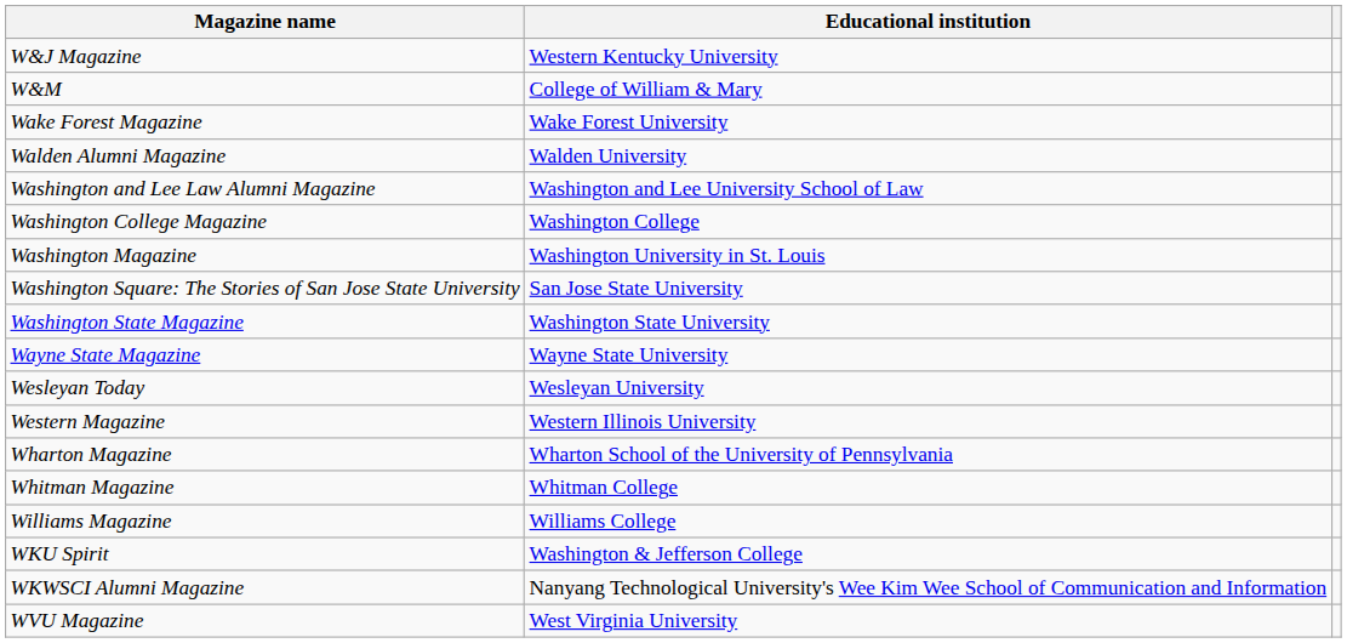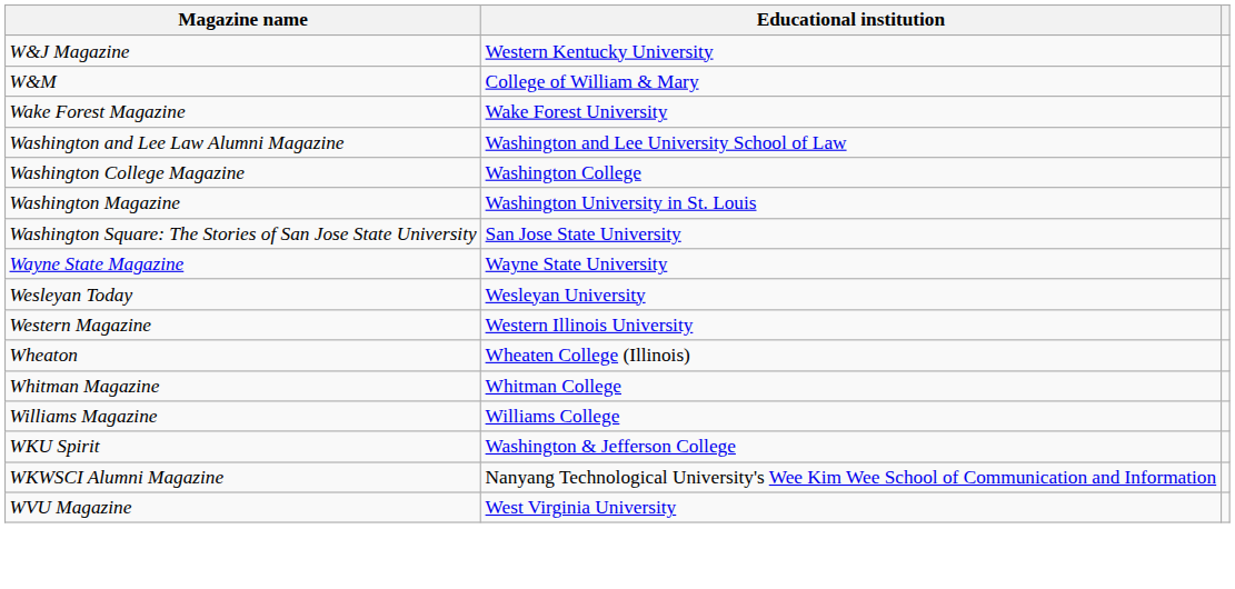- row: Walden Alumni Magazine | Walden University
- row: Washington State Magazine | Washington State University
- row: Wharton Magazine | Wharton School of the University of Pennsylvania
+ row: Wheaton | Wheaten College (Illinois)
